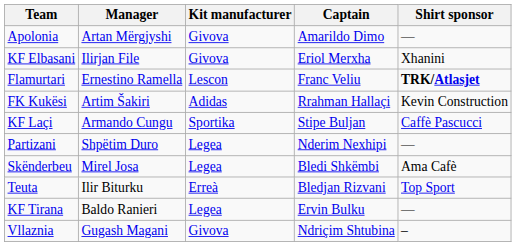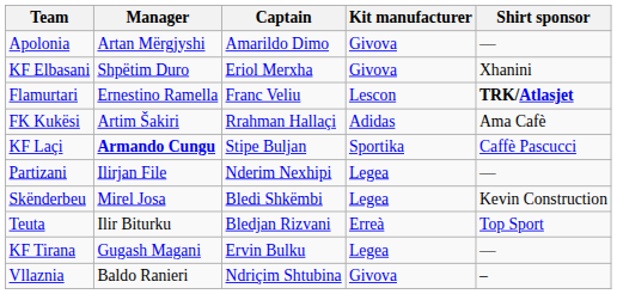columns swapped: Captain <-> Kit manufacturer
KF Elbasani | Manager: Ilirjan File -> Shpëtim Duro
FK Kukësi | Shirt sponsor: Kevin Construction -> Ama Cafè
KF Laçi | Manager: normal -> bold
Partizani | Manager: Shpëtim Duro -> Ilirjan File
Skënderbeu | Shirt sponsor: Ama Cafè -> Kevin Construction
KF Tirana | Manager: Baldo Ranieri -> Gugash Magani
Vllaznia | Manager: Gugash Magani -> Baldo Ranieri
